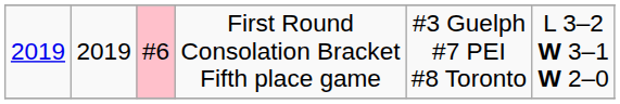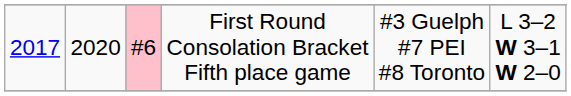First Round Consolation Bracket Fifth place game | column 1: 2019 -> 2017
First Round Consolation Bracket Fifth place game | column 2: 2019 -> 2020
